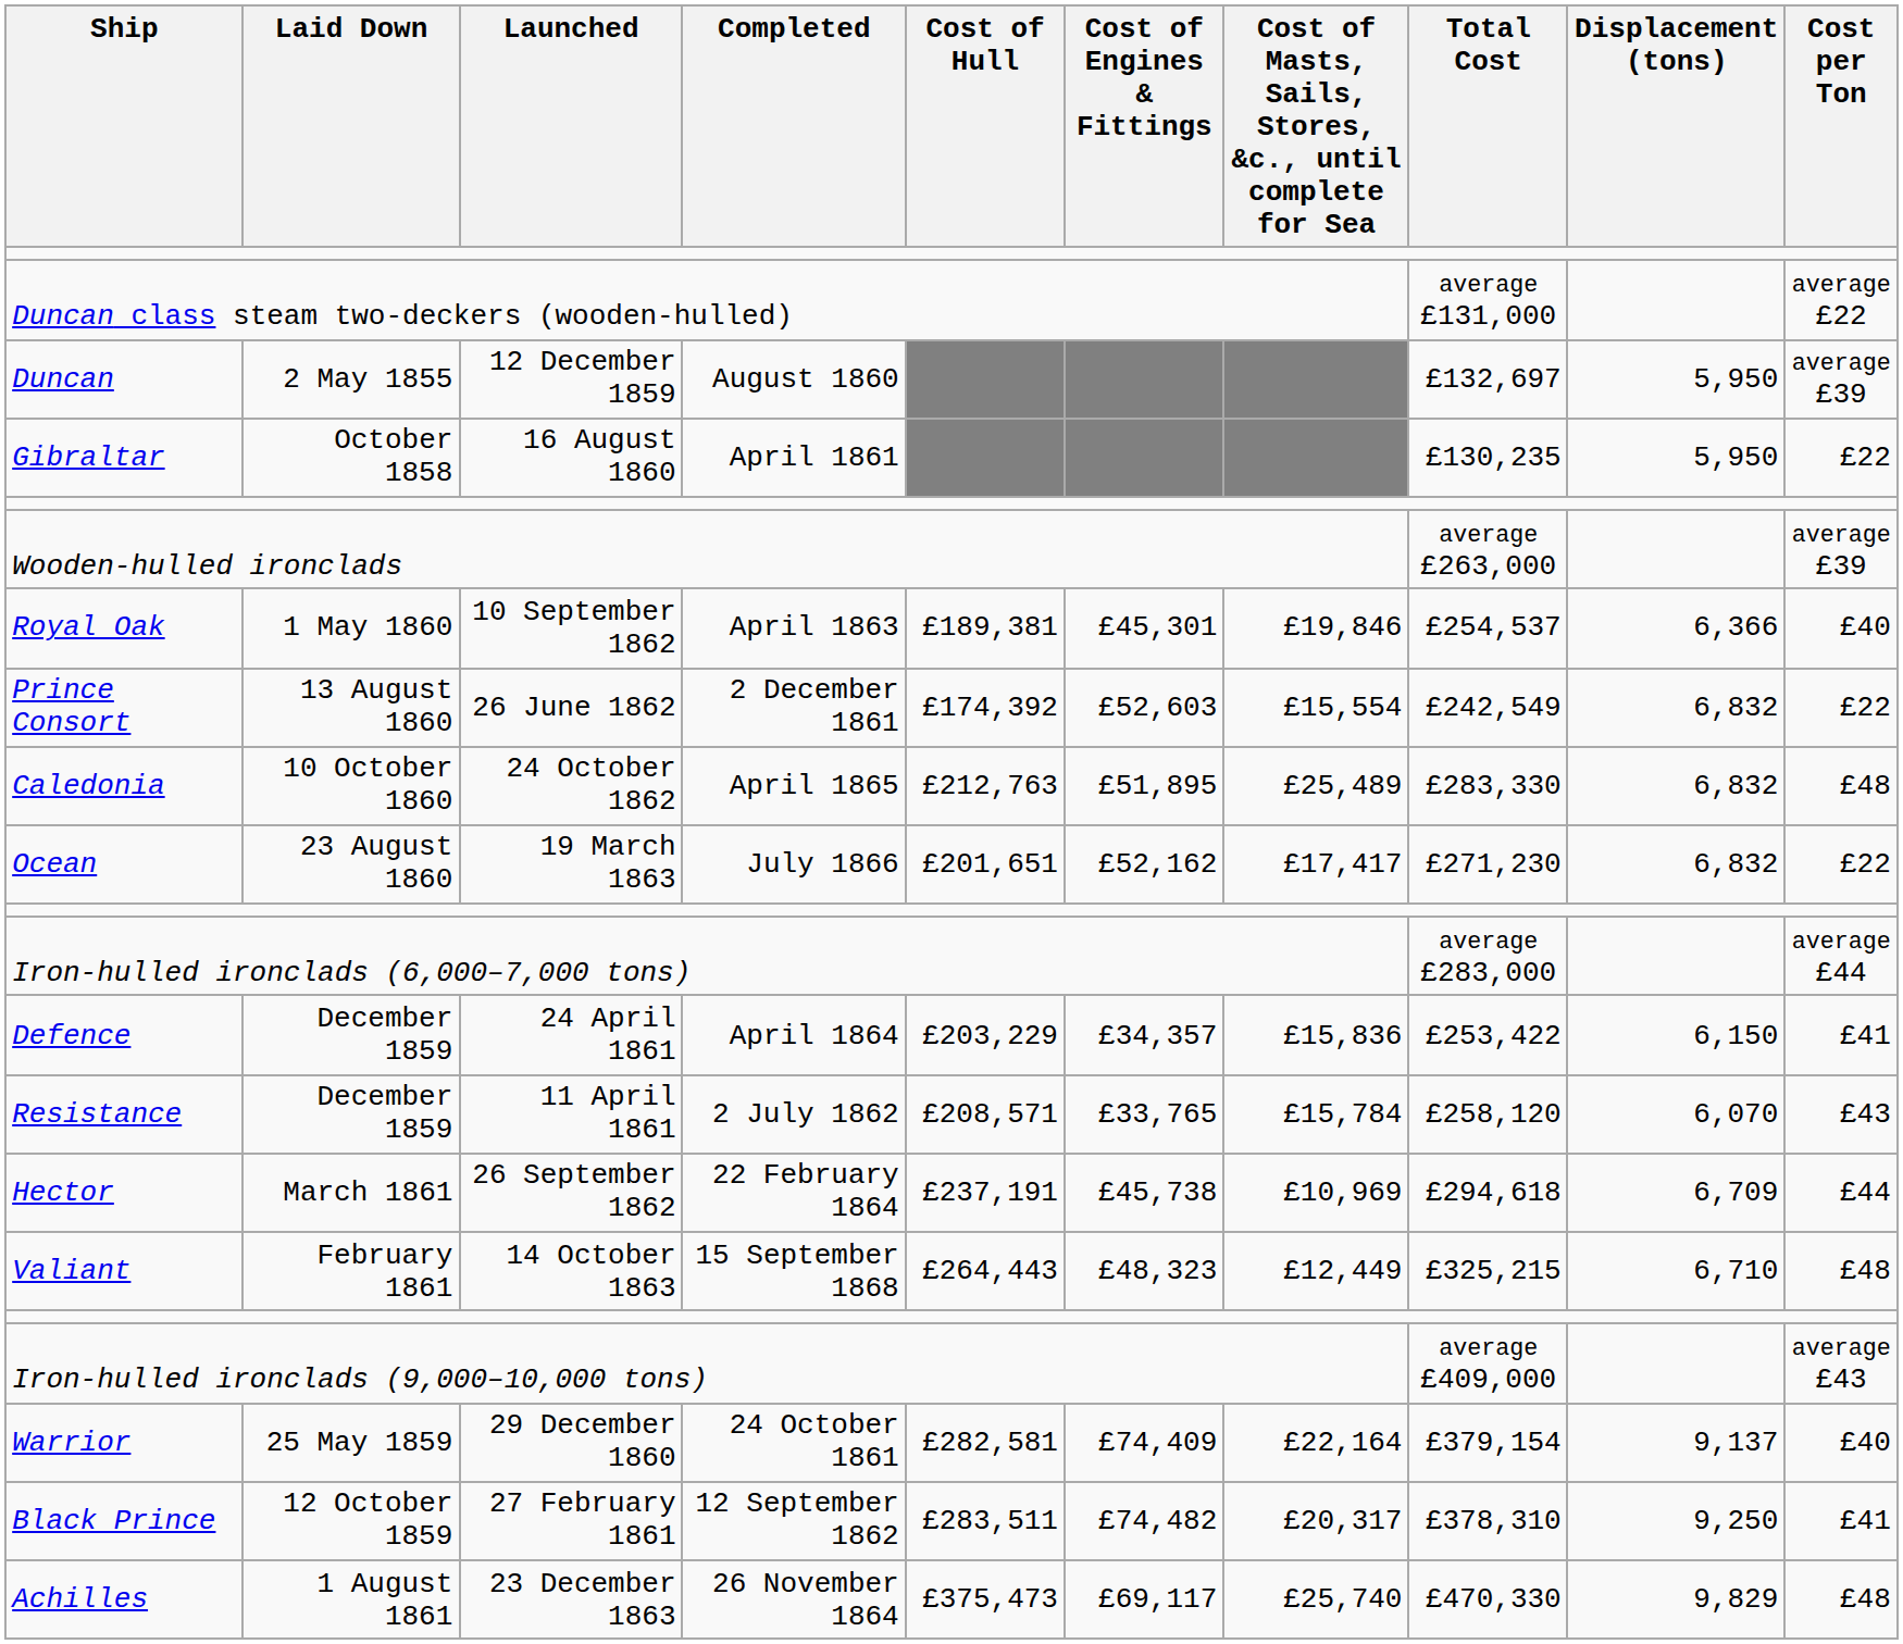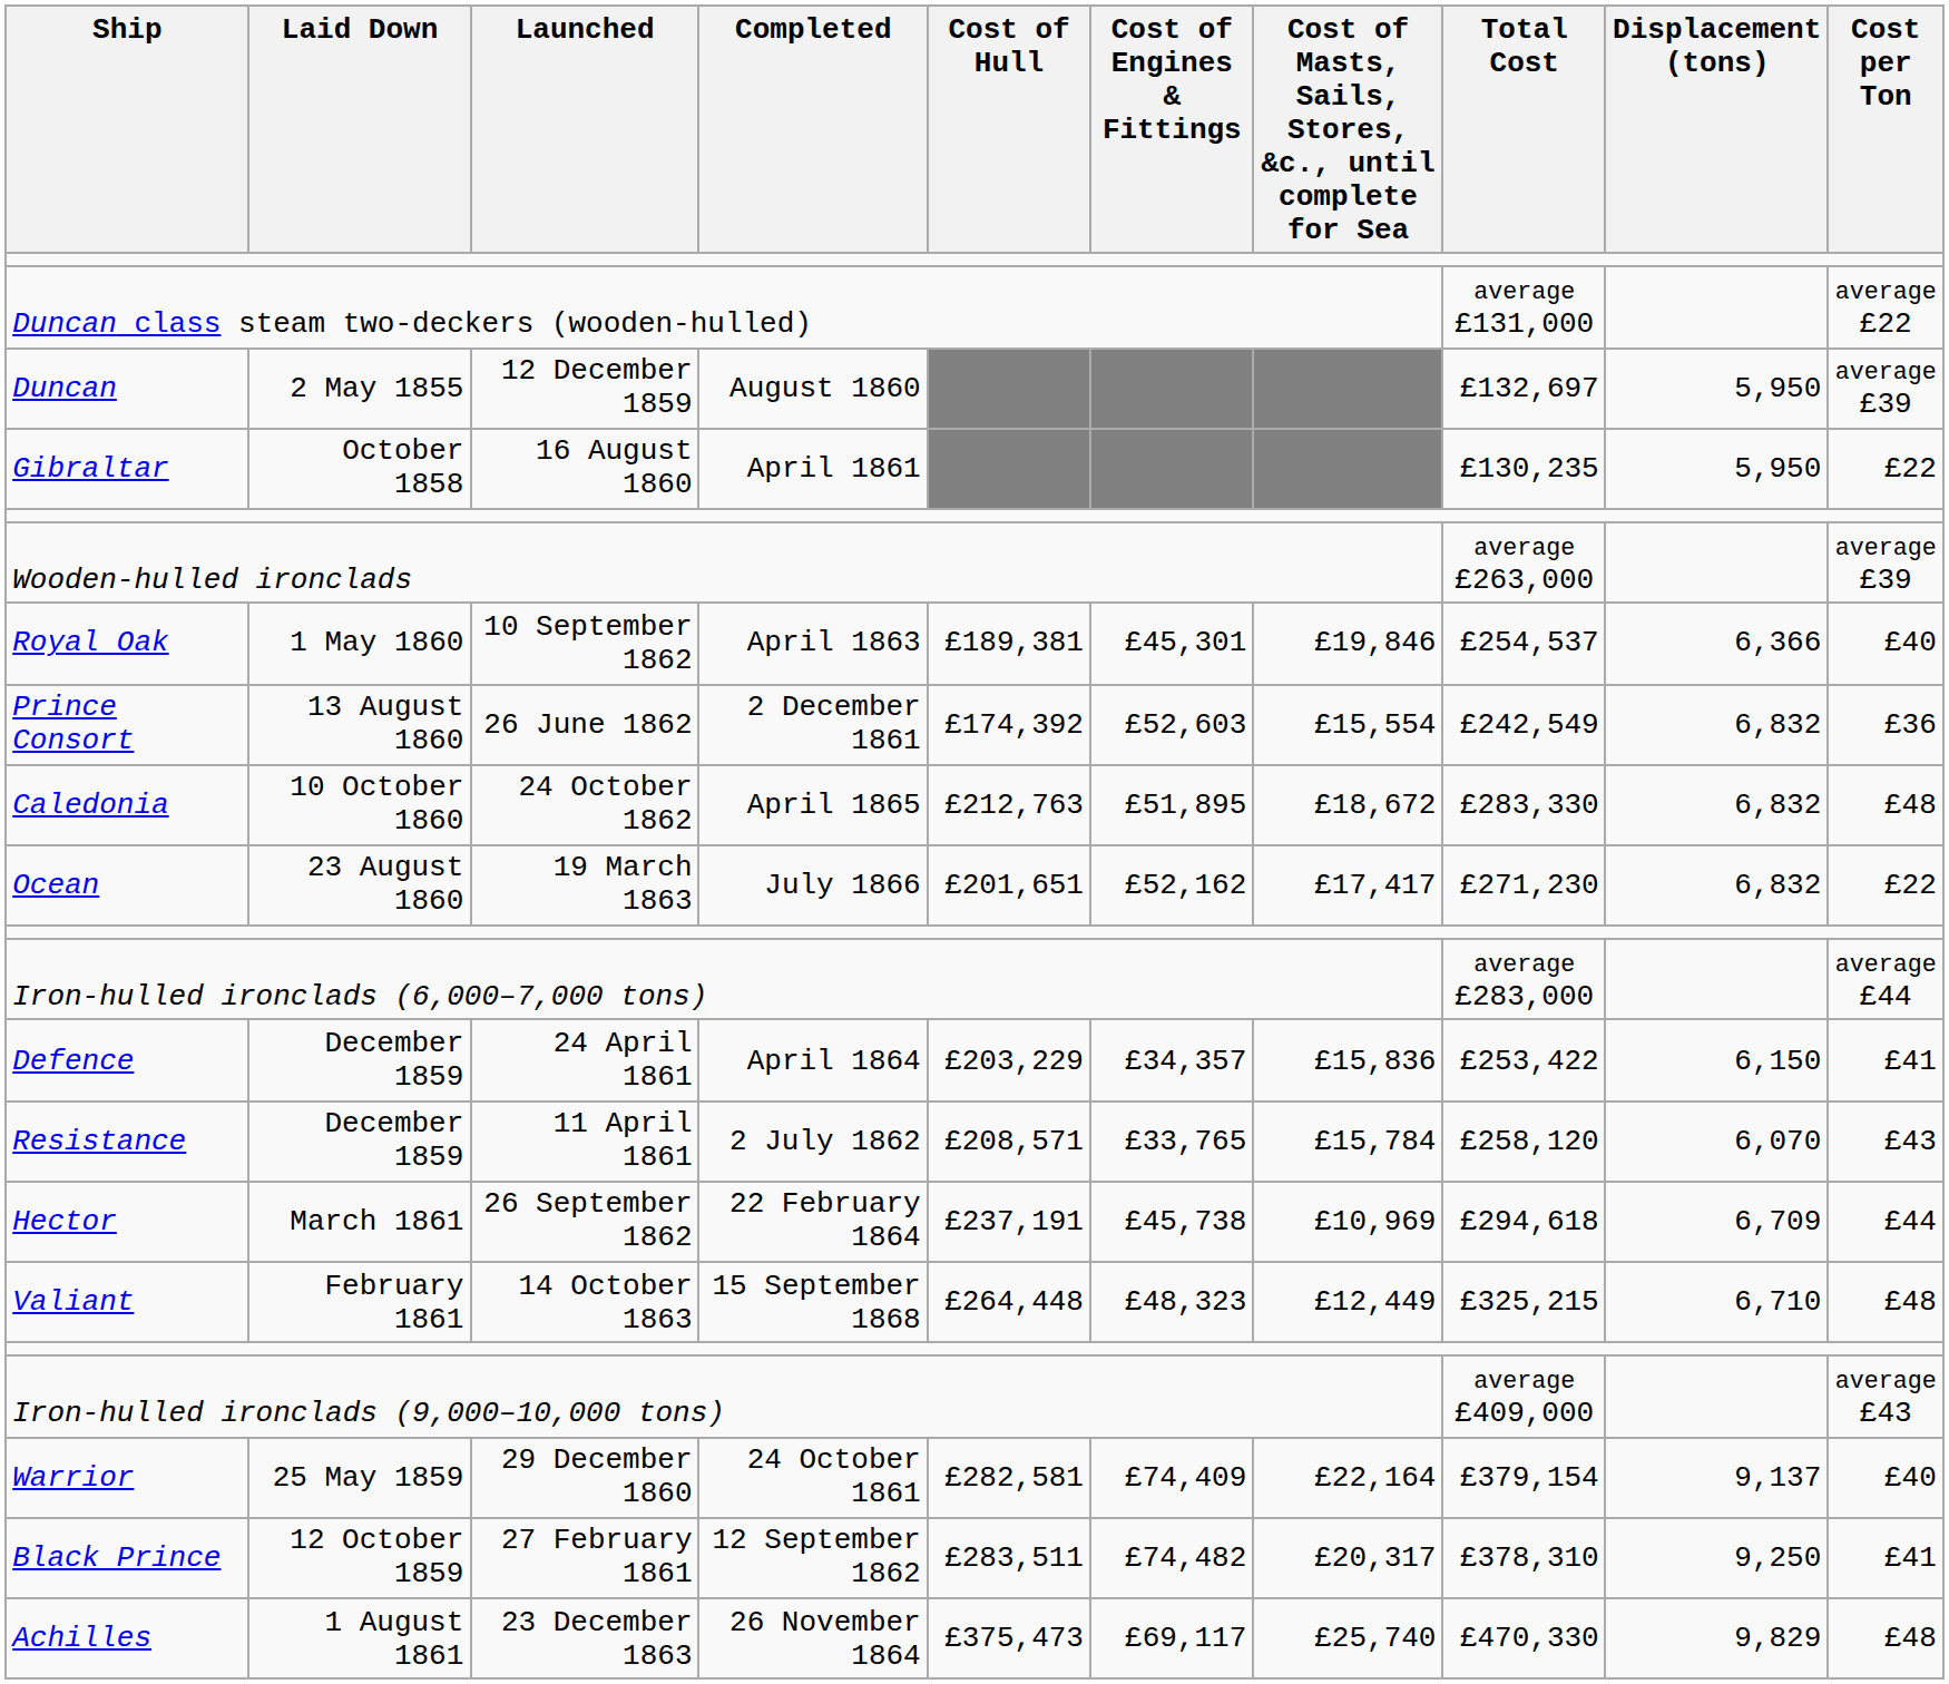Prince Consort | Cost per Ton: £22 -> £36
Caledonia | Cost of Masts, Sails, Stores, &c., until complete for Sea: £25,489 -> £18,672
Valiant | Cost of Hull: £264,443 -> £264,448
